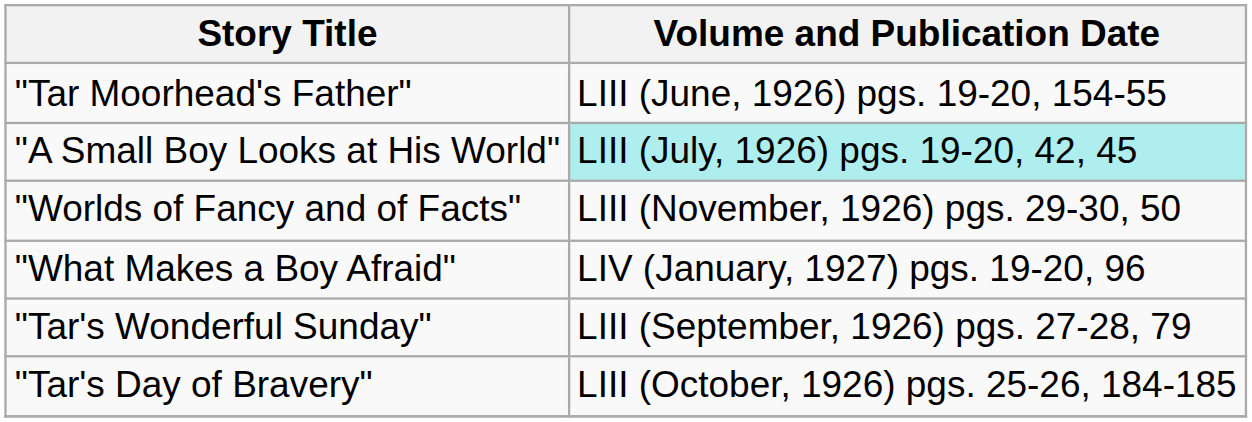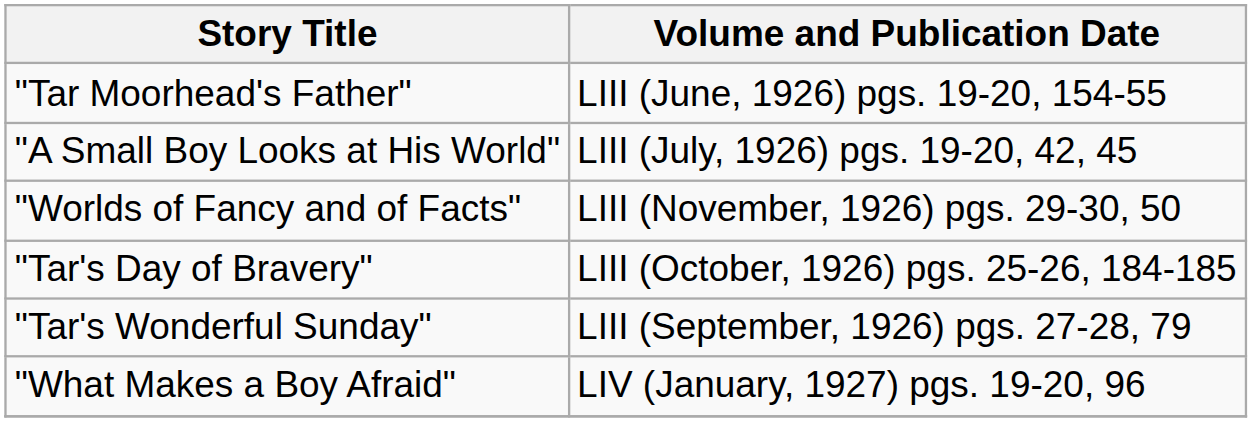"A Small Boy Looks at His World" | Volume and Publication Date: paleturquoise background -> no background
rows swapped: "Tar's Day of Bravery" <-> "What Makes a Boy Afraid"
